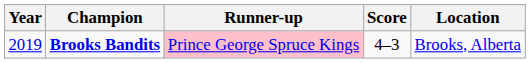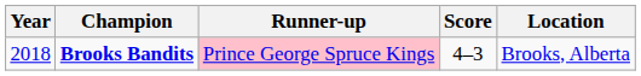Brooks Bandits | Year: 2019 -> 2018
